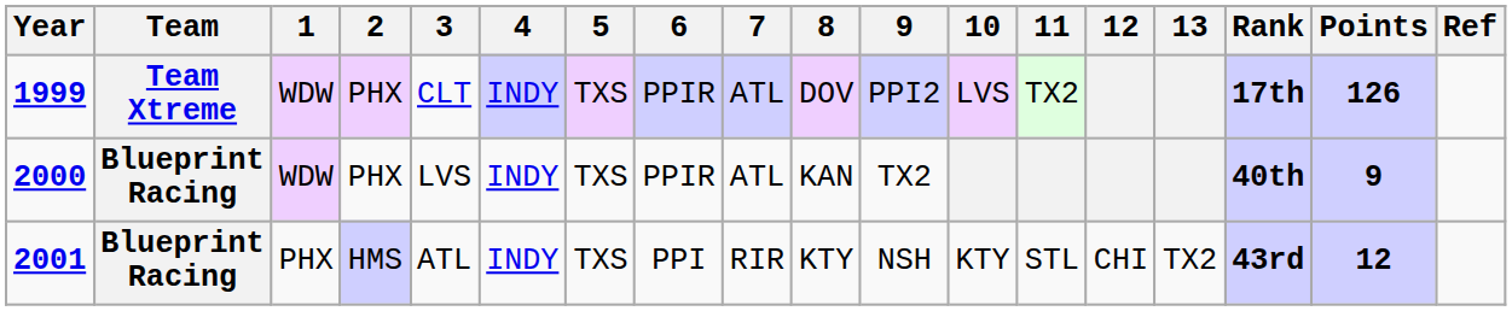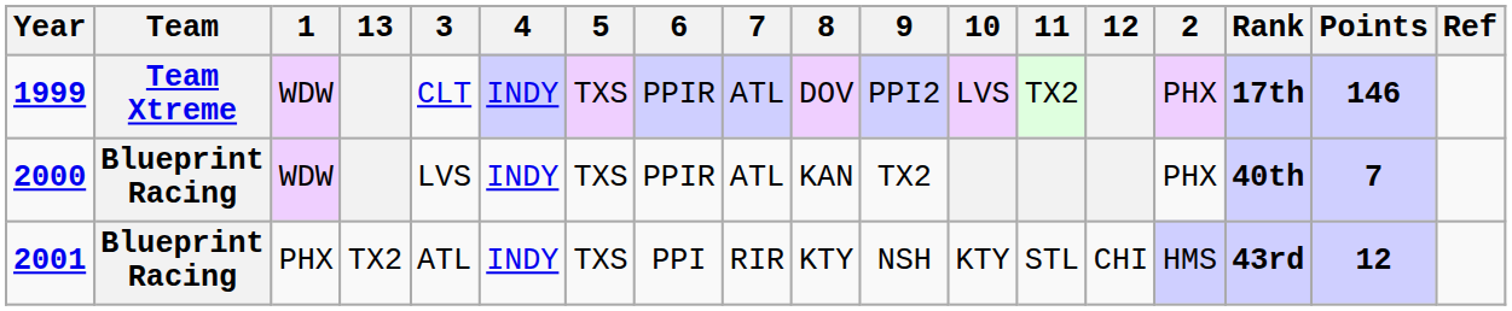columns swapped: 2 <-> 13
1999 | Points: 126 -> 146
2000 | Points: 9 -> 7
